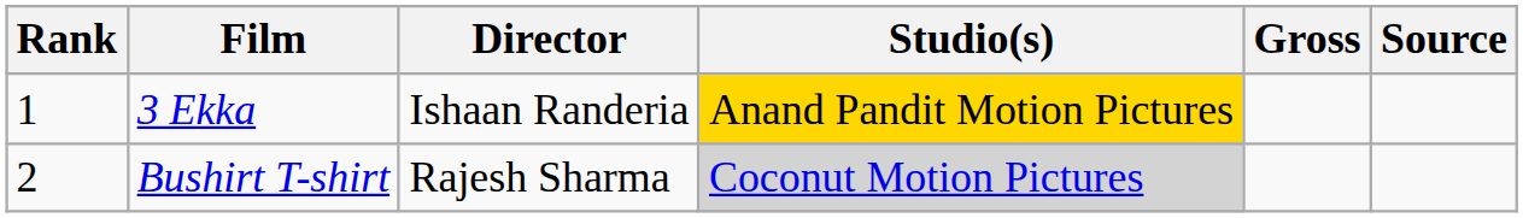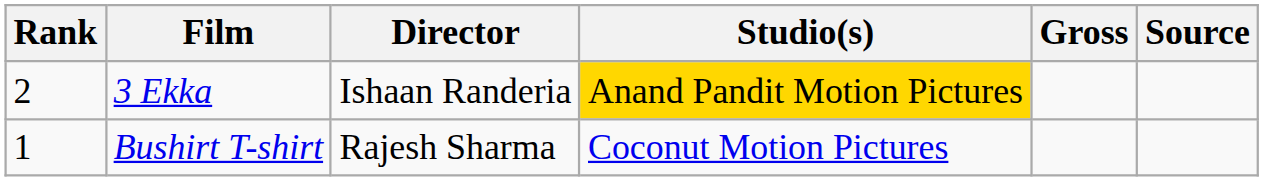3 Ekka | Rank: 1 -> 2
Bushirt T-shirt | Rank: 2 -> 1
Bushirt T-shirt | Studio(s): lightgrey background -> no background
